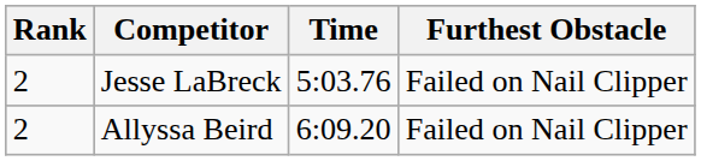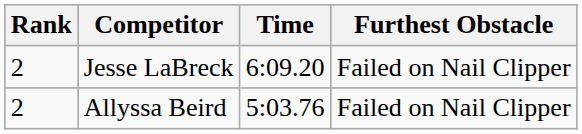Jesse LaBreck | Time: 5:03.76 -> 6:09.20
Allyssa Beird | Time: 6:09.20 -> 5:03.76
